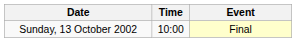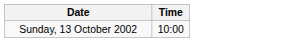- column: Event | Final
